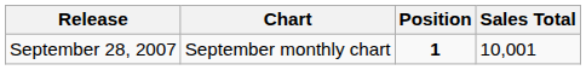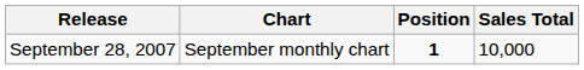September 28, 2007 | Sales Total: 10,001 -> 10,000
